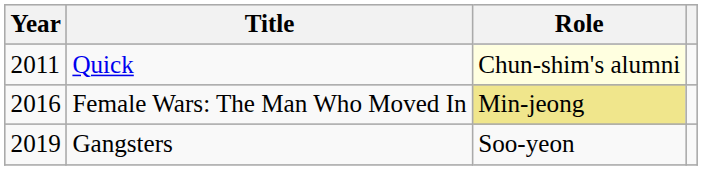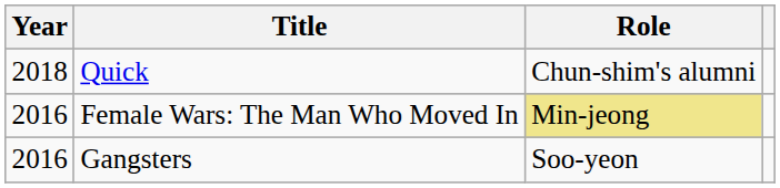Quick | Year: 2011 -> 2018
Quick | Role: lightyellow background -> no background
Gangsters | Year: 2019 -> 2016
